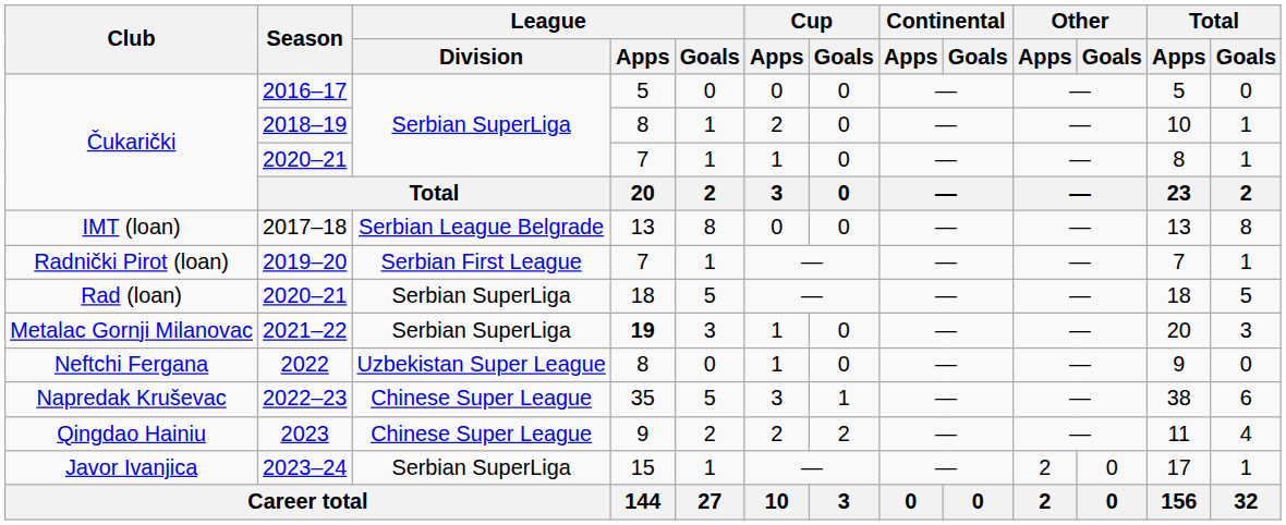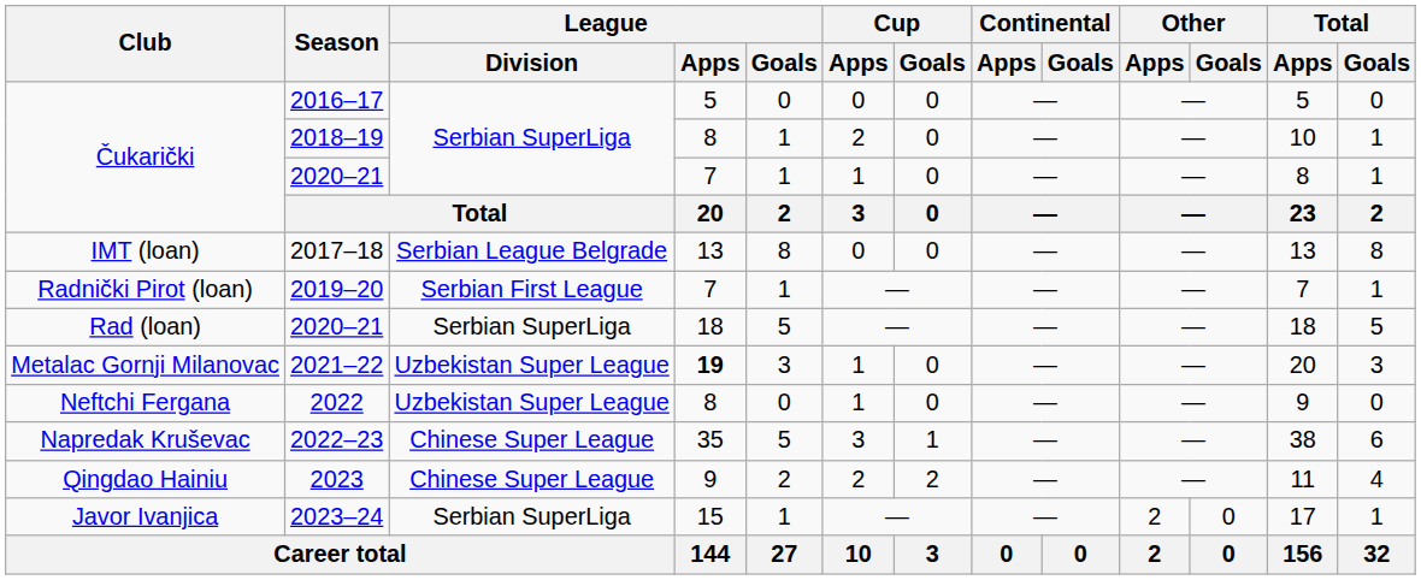2021–22 | League / Division: Serbian SuperLiga -> Uzbekistan Super League
